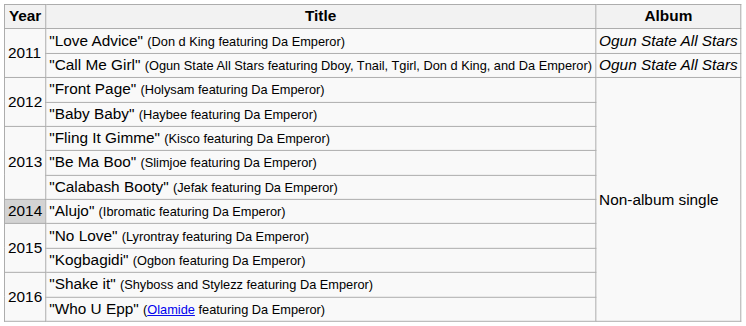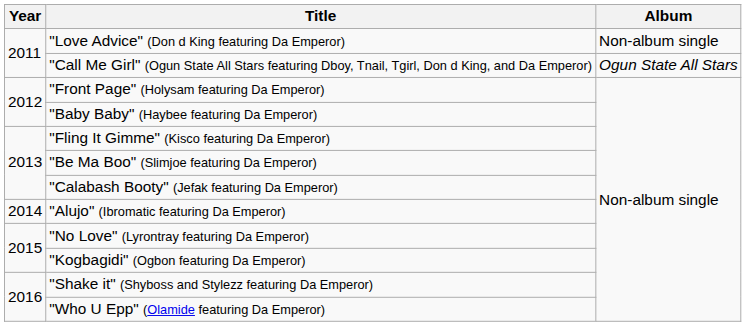"Love Advice" (Don d King featuring Da Emperor) | Album: Ogun State All Stars -> Non-album single
"Alujo" (Ibromatic featuring Da Emperor) | Year: lightgrey background -> no background
